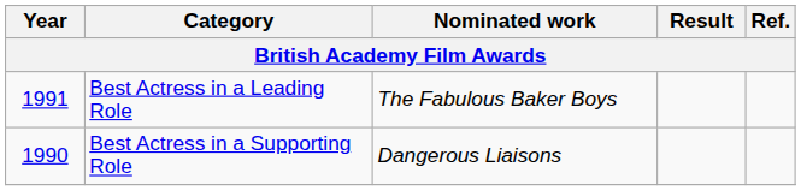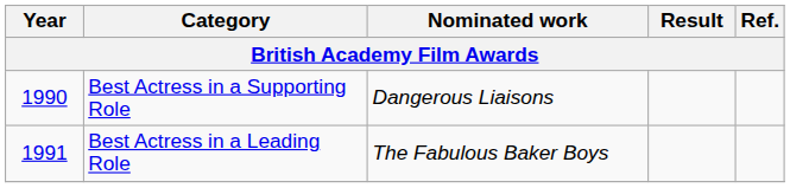rows swapped: Best Actress in a Supporting Role <-> Best Actress in a Leading Role
